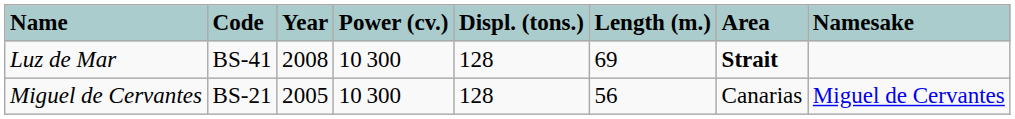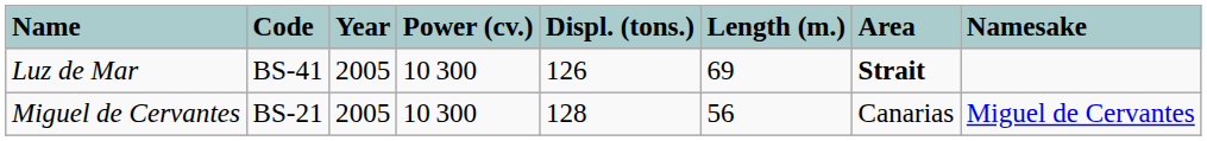Luz de Mar | Year: 2008 -> 2005
Luz de Mar | Displ. (tons.): 128 -> 126
